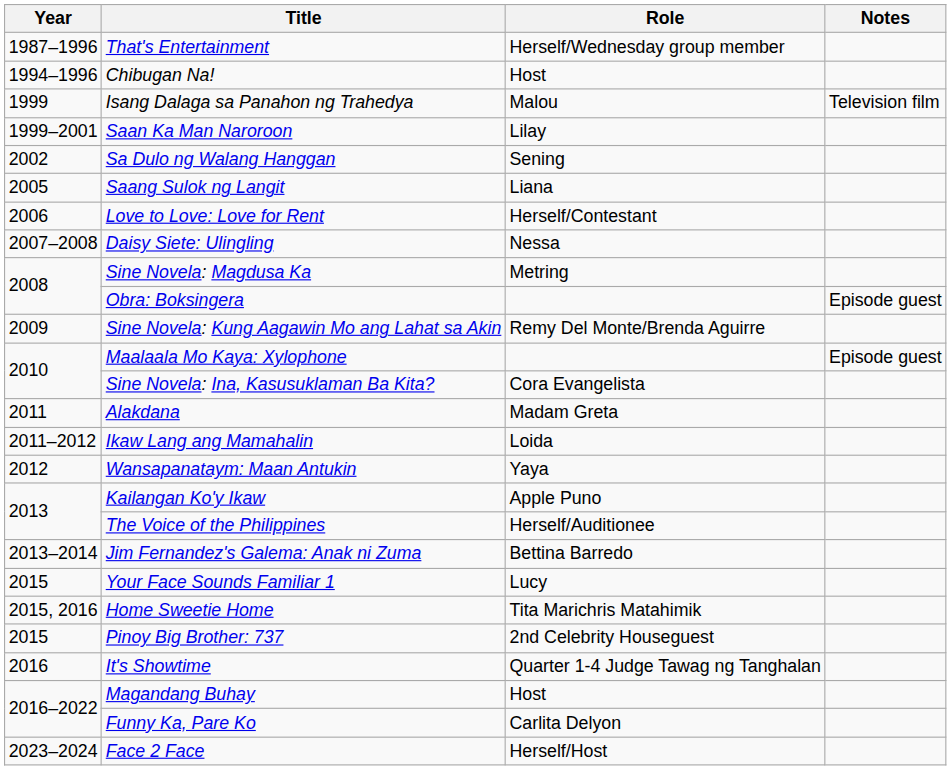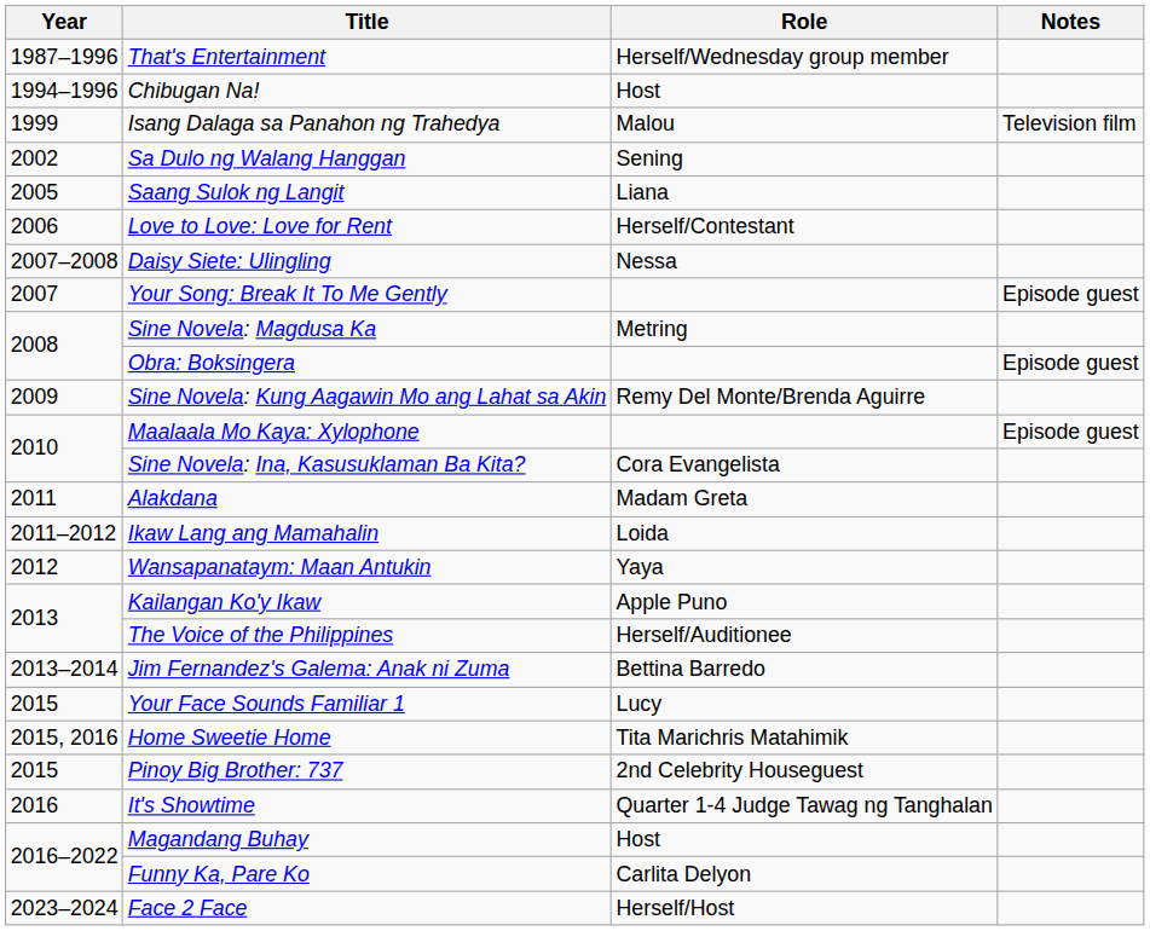- row: 1999–2001 | Saan Ka Man Naroroon | Lilay
+ row: 2007 | Your Song: Break It To Me Gently | Episode guest
